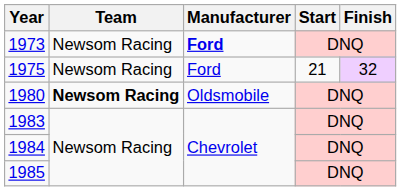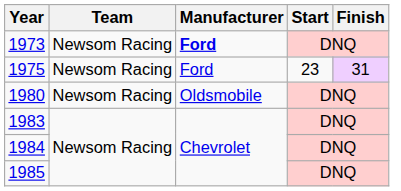1975 | Start: 21 -> 23
1975 | Finish: 32 -> 31
1980 | Team: bold -> normal
